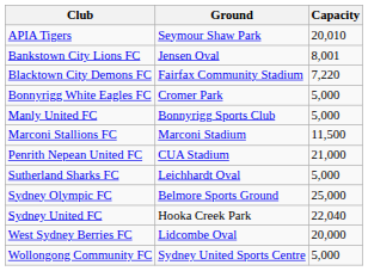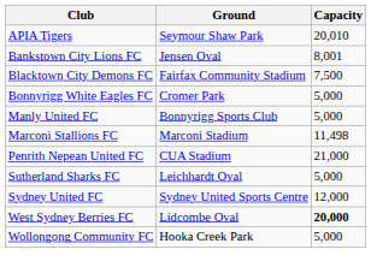Blacktown City Demons FC | Capacity: 7,220 -> 7,500
Marconi Stallions FC | Capacity: 11,500 -> 11,498
- row: Sydney Olympic FC | Belmore Sports Ground | 25,000
Sydney United FC | Ground: Hooka Creek Park -> Sydney United Sports Centre
Sydney United FC | Capacity: 22,040 -> 12,000
West Sydney Berries FC | Capacity: normal -> bold
Wollongong Community FC | Ground: Sydney United Sports Centre -> Hooka Creek Park
